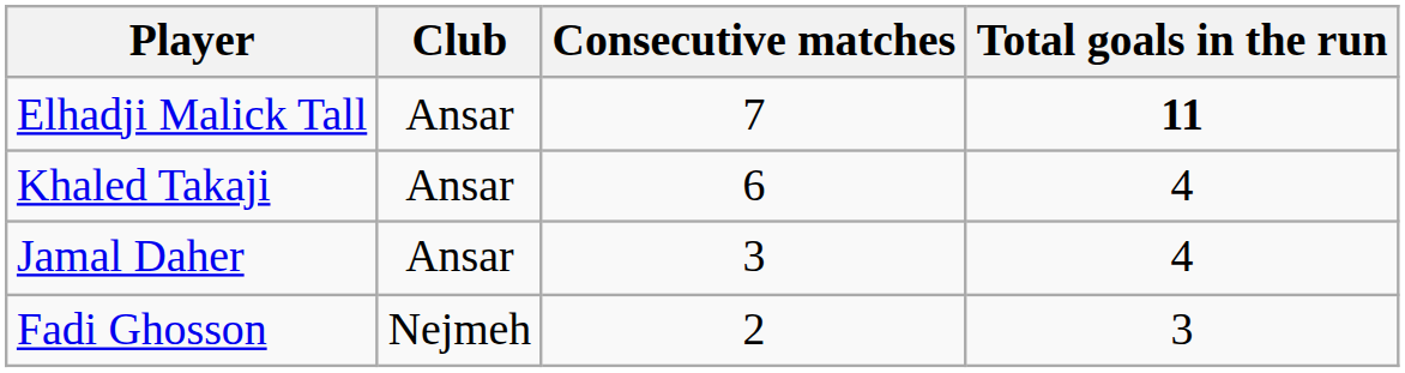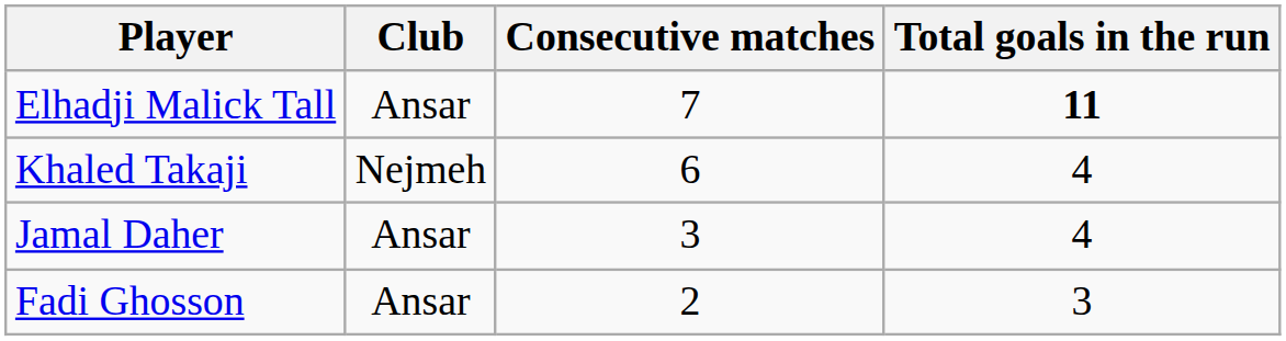Khaled Takaji | Club: Ansar -> Nejmeh
Fadi Ghosson | Club: Nejmeh -> Ansar
